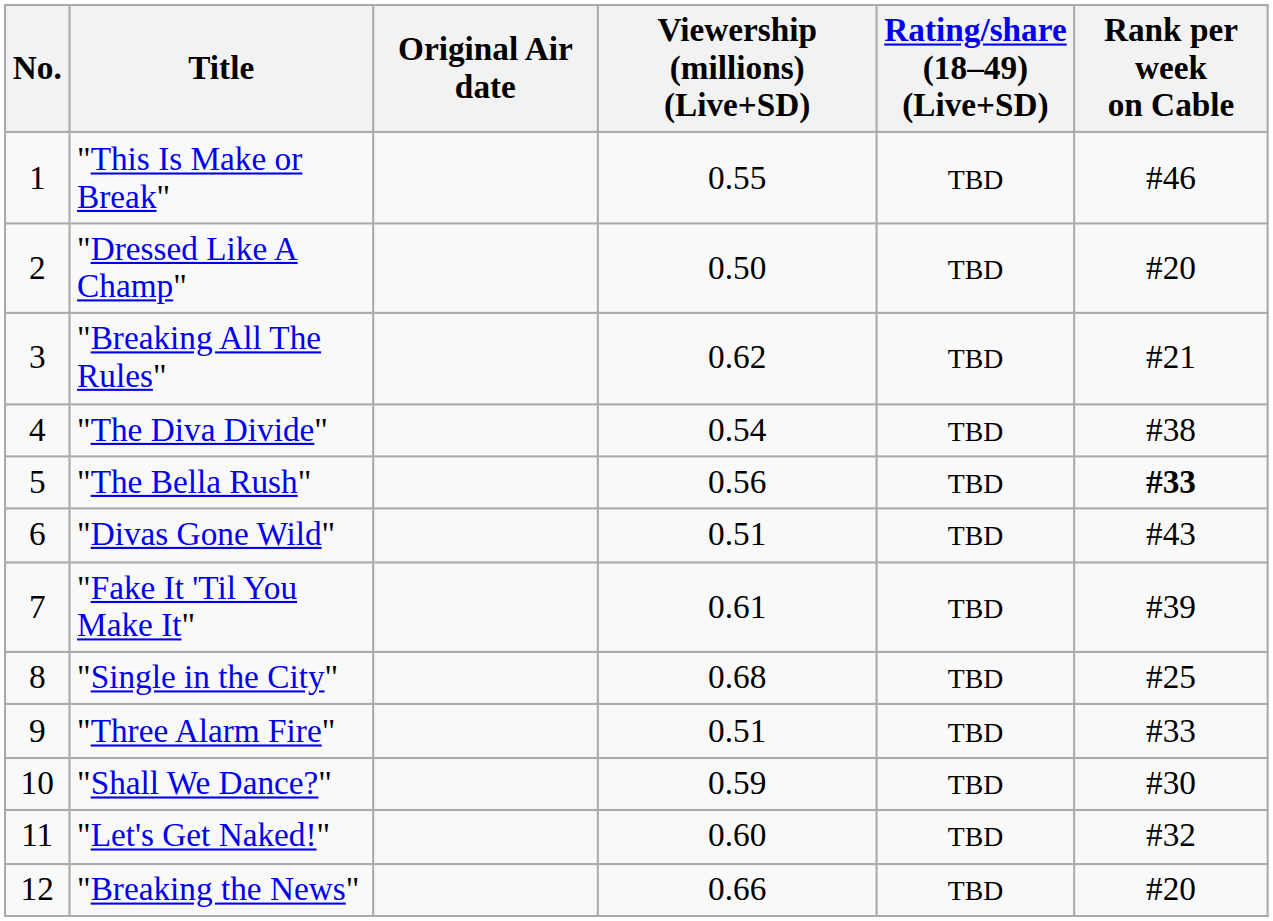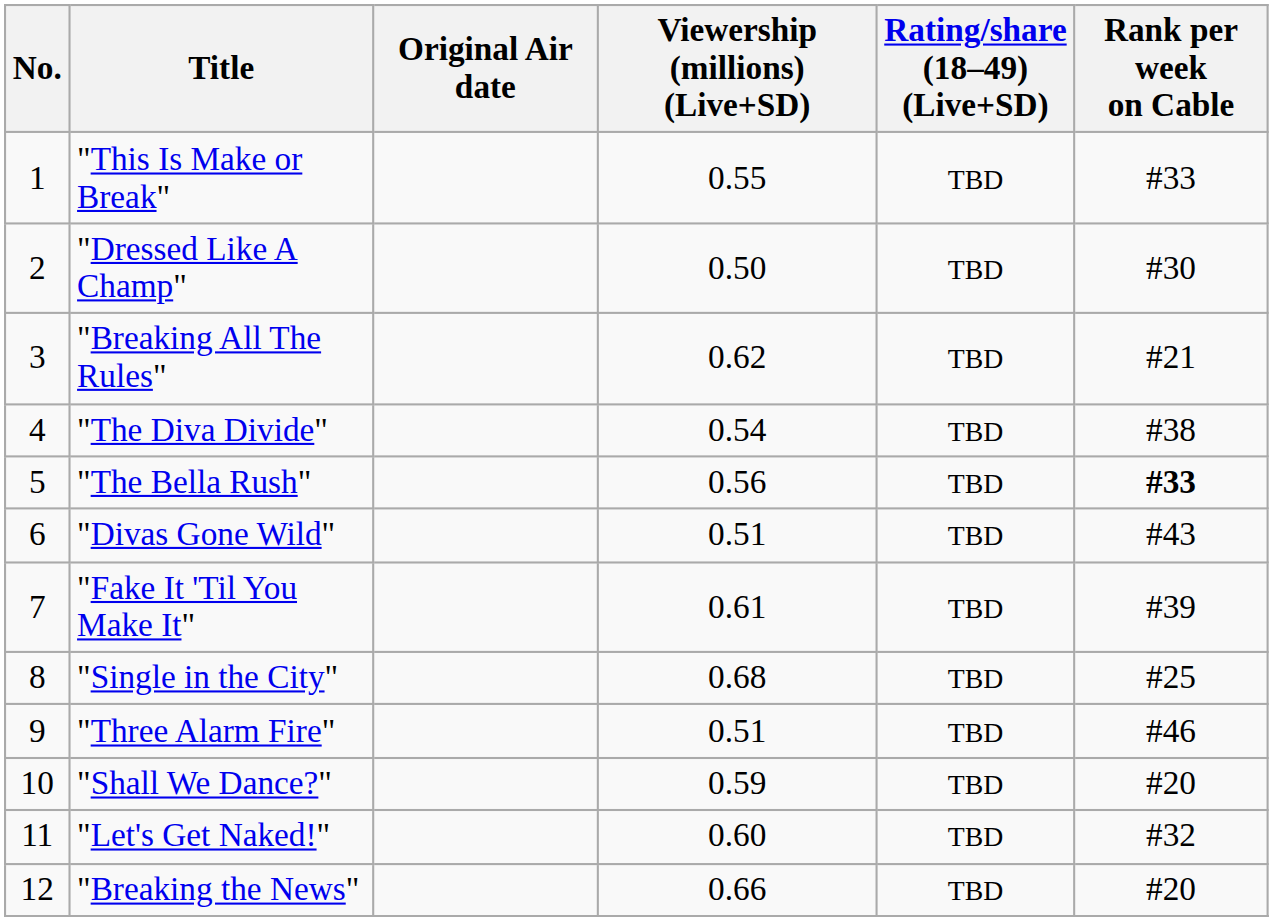"This Is Make or Break" | Rank per week on Cable: #46 -> #33
"Dressed Like A Champ" | Rank per week on Cable: #20 -> #30
"Three Alarm Fire" | Rank per week on Cable: #33 -> #46
"Shall We Dance?" | Rank per week on Cable: #30 -> #20
